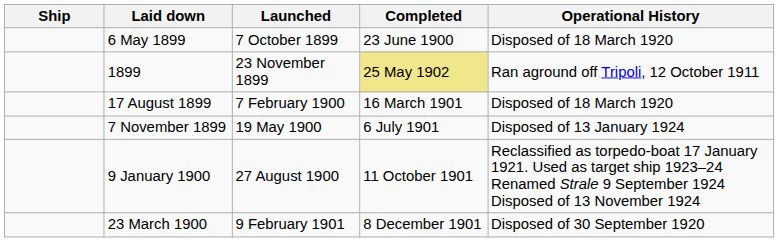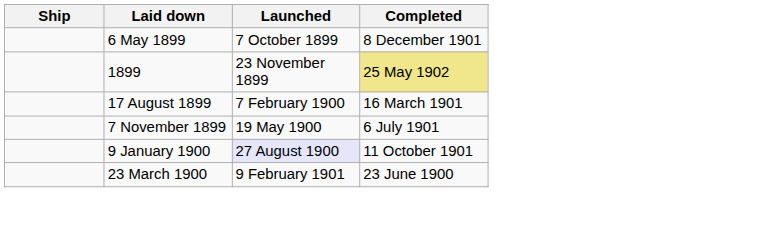- column: Operational History | Disposed of 18 March 1920 | Ran aground off Tripoli, 12 October 1911 | Disposed of 18 March 1920 | Disposed of 13 January 1924 | Reclassified as torpedo-boat 17 January 1921. Used as target ship 1923–24 Renamed Strale 9 September 1924 Disposed of 13 November 1924 | Disposed of 30 September 1920
6 May 1899 | Completed: 23 June 1900 -> 8 December 1901
9 January 1900 | Launched: no background -> lavender background
23 March 1900 | Completed: 8 December 1901 -> 23 June 1900
